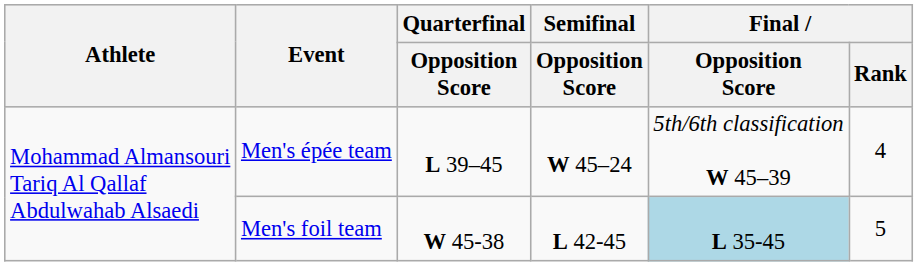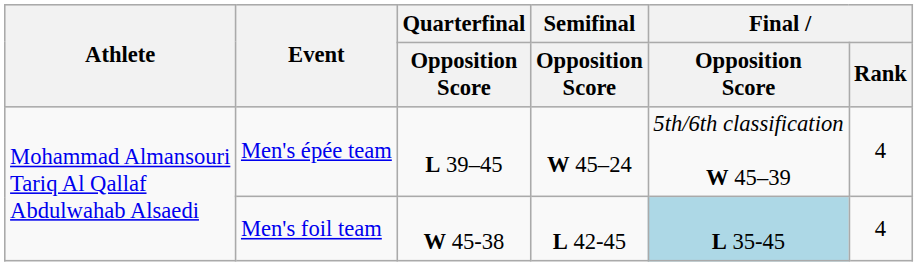Men's foil team | Final / Rank: 5 -> 4
